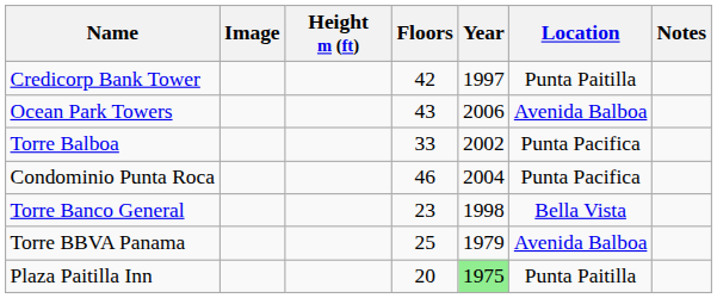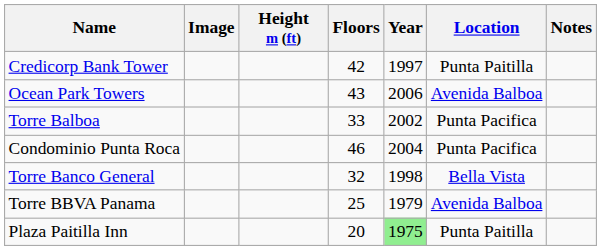Torre Banco General | Floors: 23 -> 32
